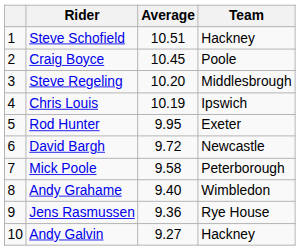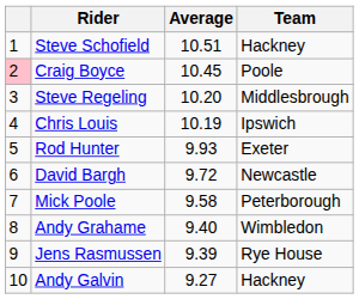Craig Boyce | column 1: no background -> pink background
Rod Hunter | Average: 9.95 -> 9.93
Jens Rasmussen | Average: 9.36 -> 9.39
